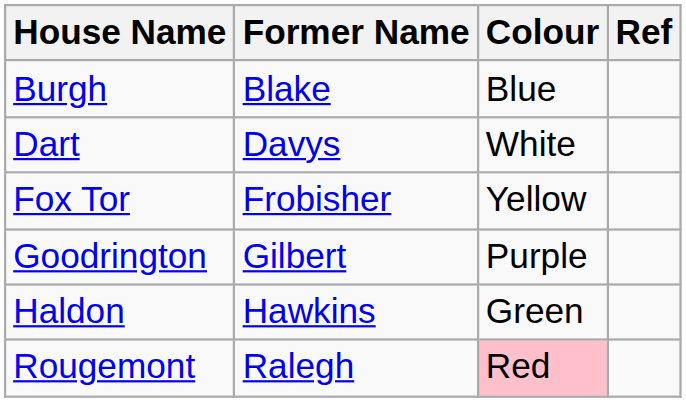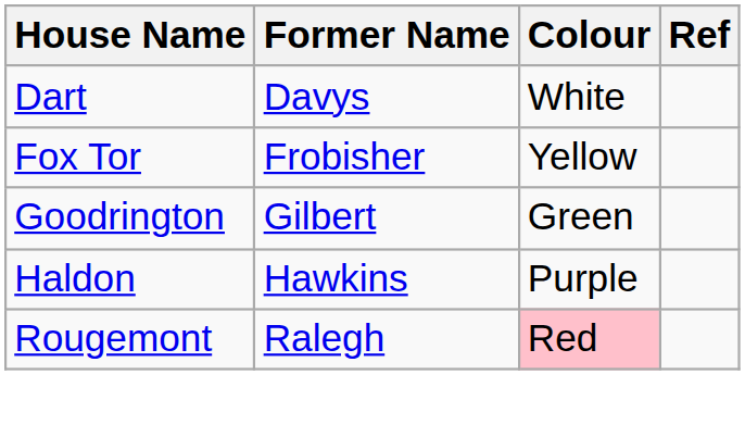- row: Burgh | Blake | Blue
Goodrington | Colour: Purple -> Green
Haldon | Colour: Green -> Purple
